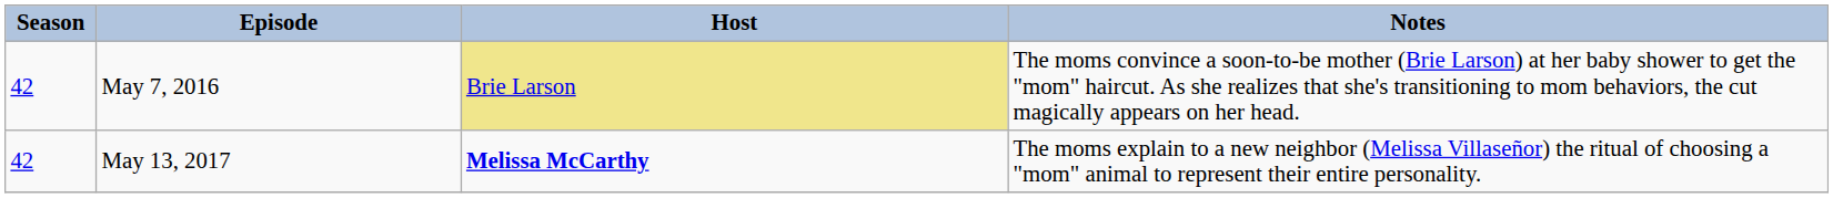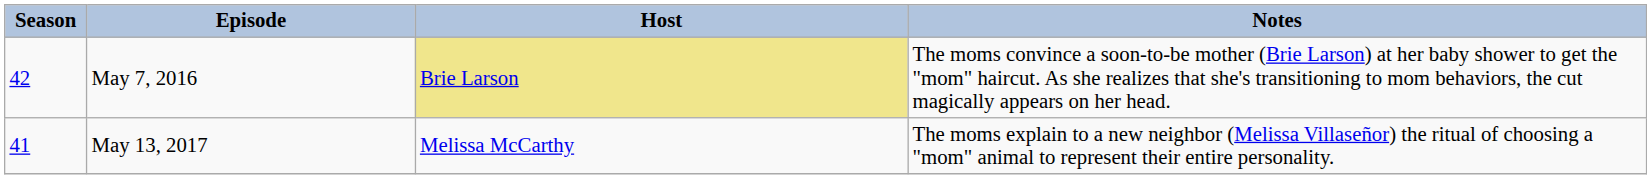May 13, 2017 | Season: 42 -> 41
May 13, 2017 | Host: bold -> normal
